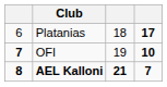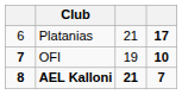Platanias | column 3: 18 -> 21
